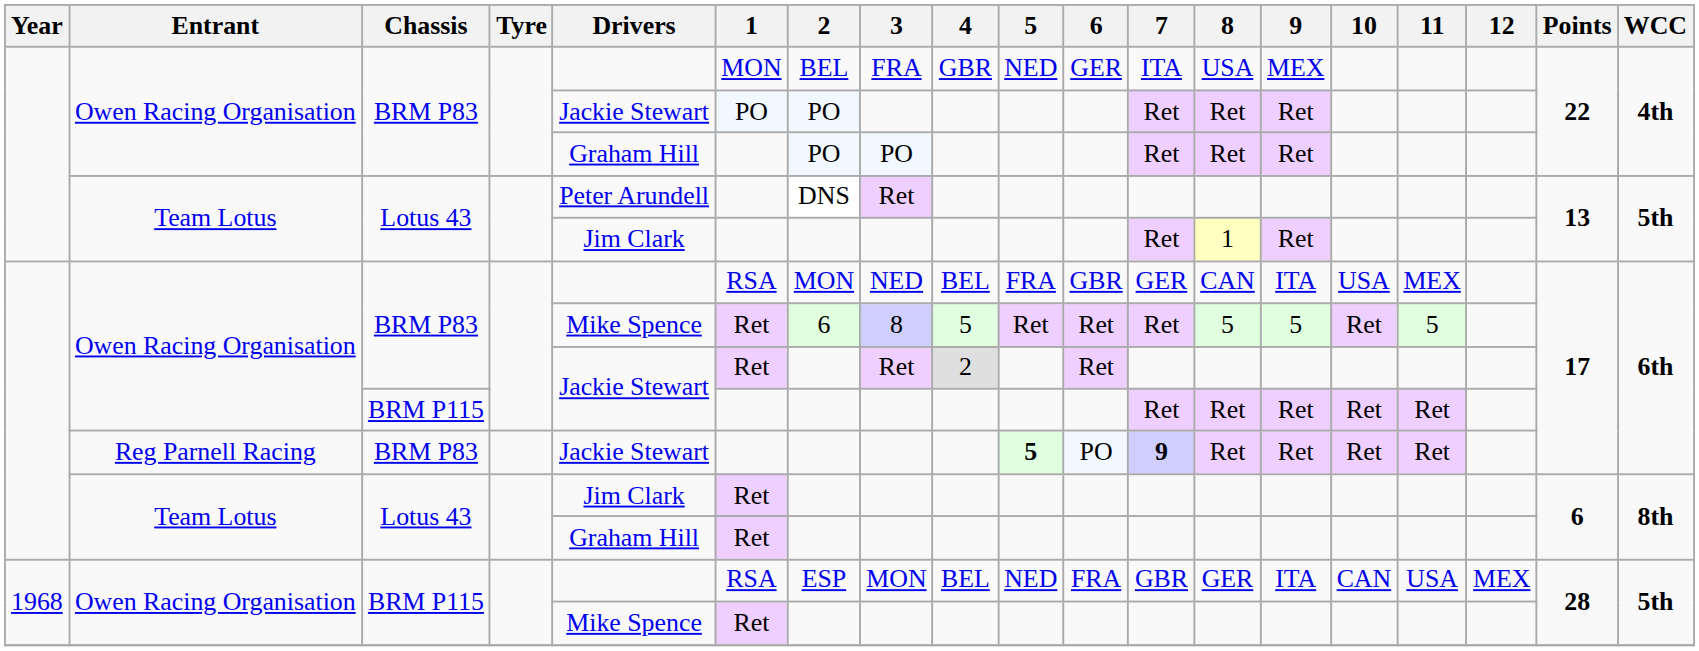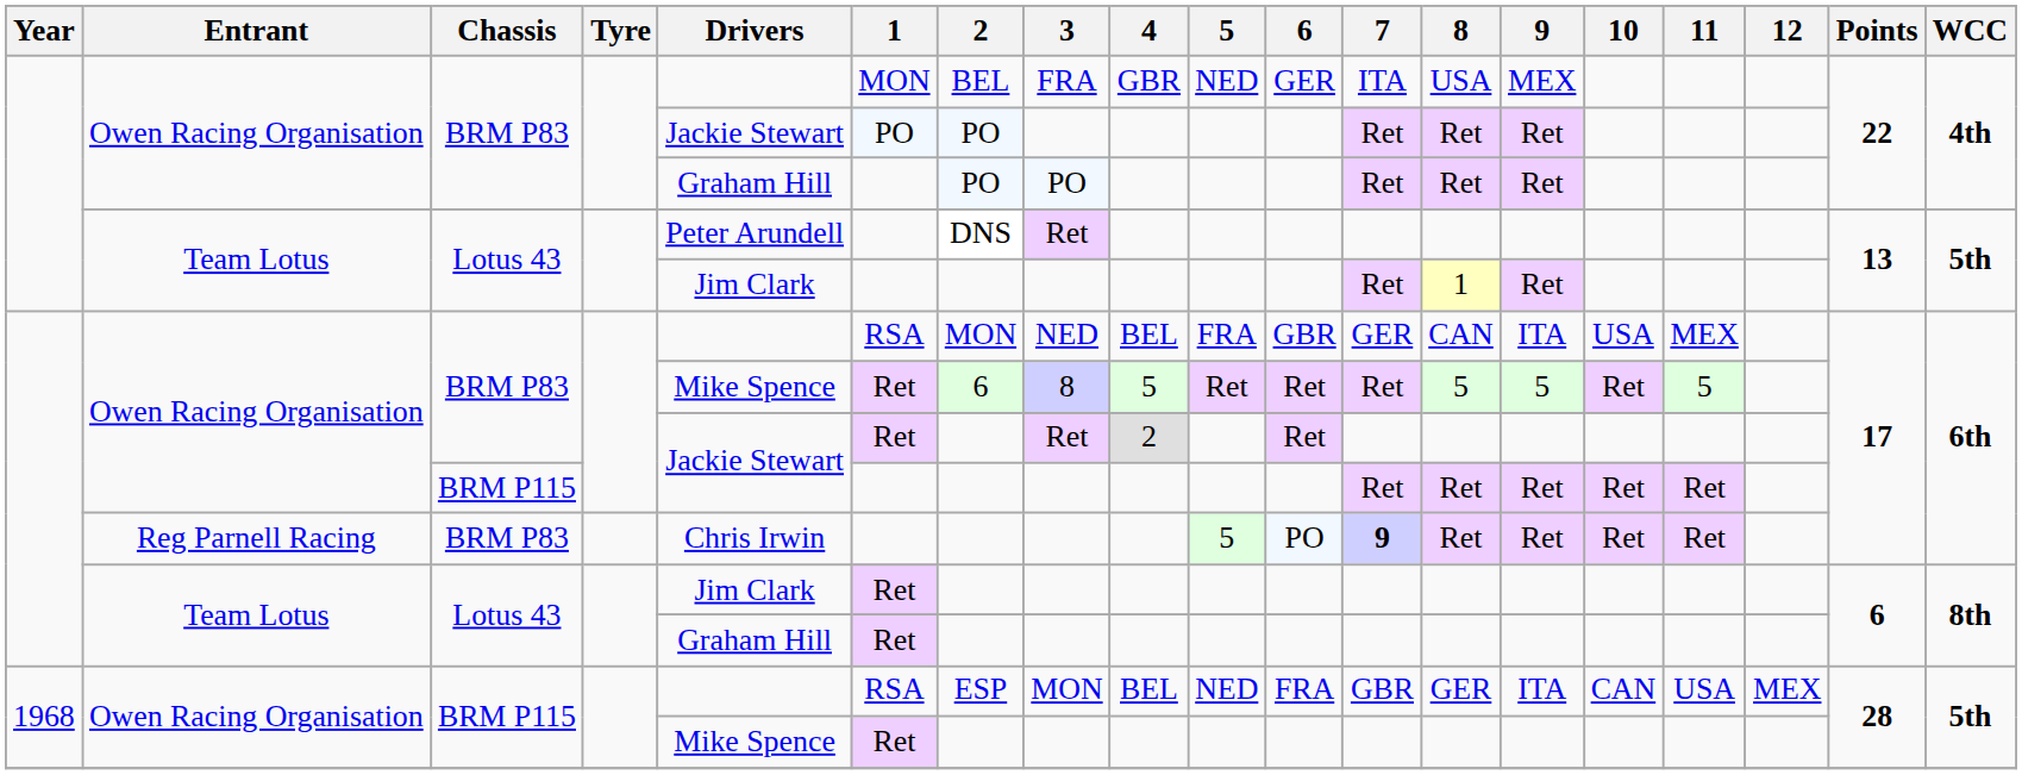Reg Parnell Racing | Drivers: Jackie Stewart -> Chris Irwin
Reg Parnell Racing | 5: bold -> normal
